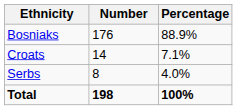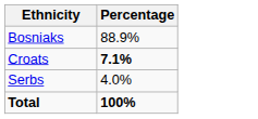- column: Number | 176 | 14 | 8 | 198
Croats | Percentage: normal -> bold
